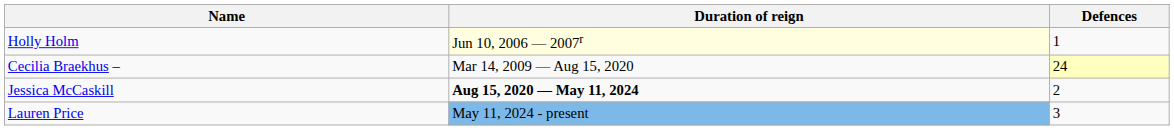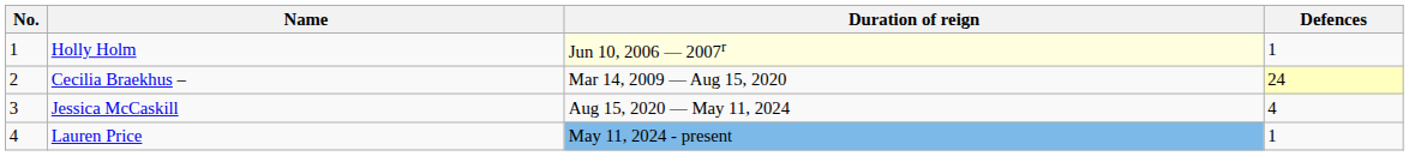+ column: No. | 1 | 2 | 3 | 4
Jessica McCaskill | Duration of reign: bold -> normal
Jessica McCaskill | Defences: 2 -> 4
Lauren Price | Defences: 3 -> 1
